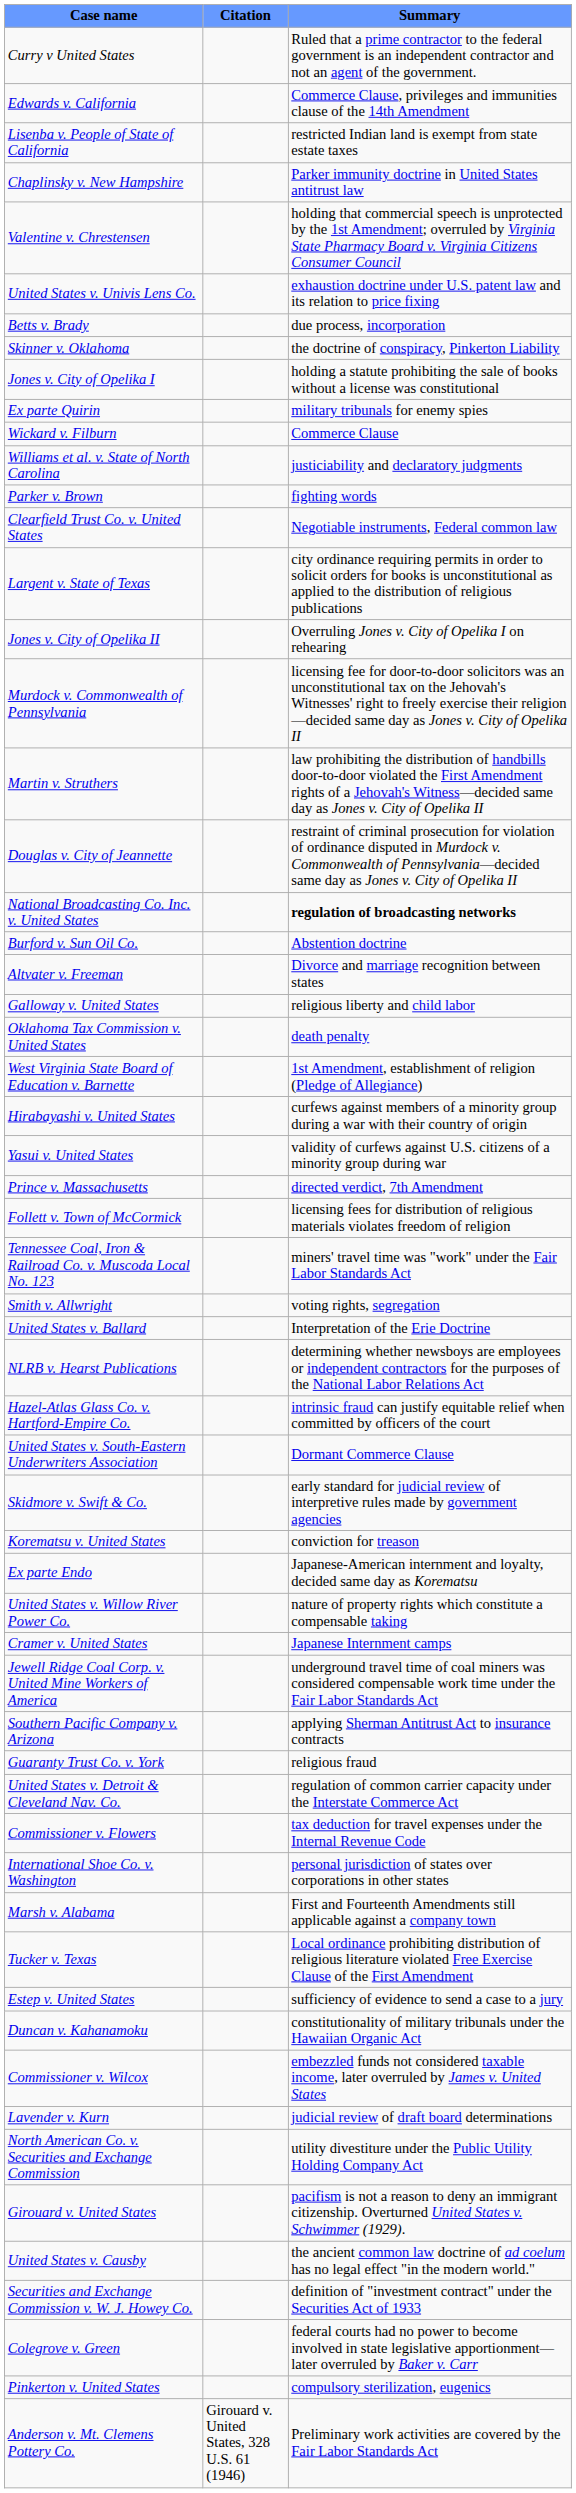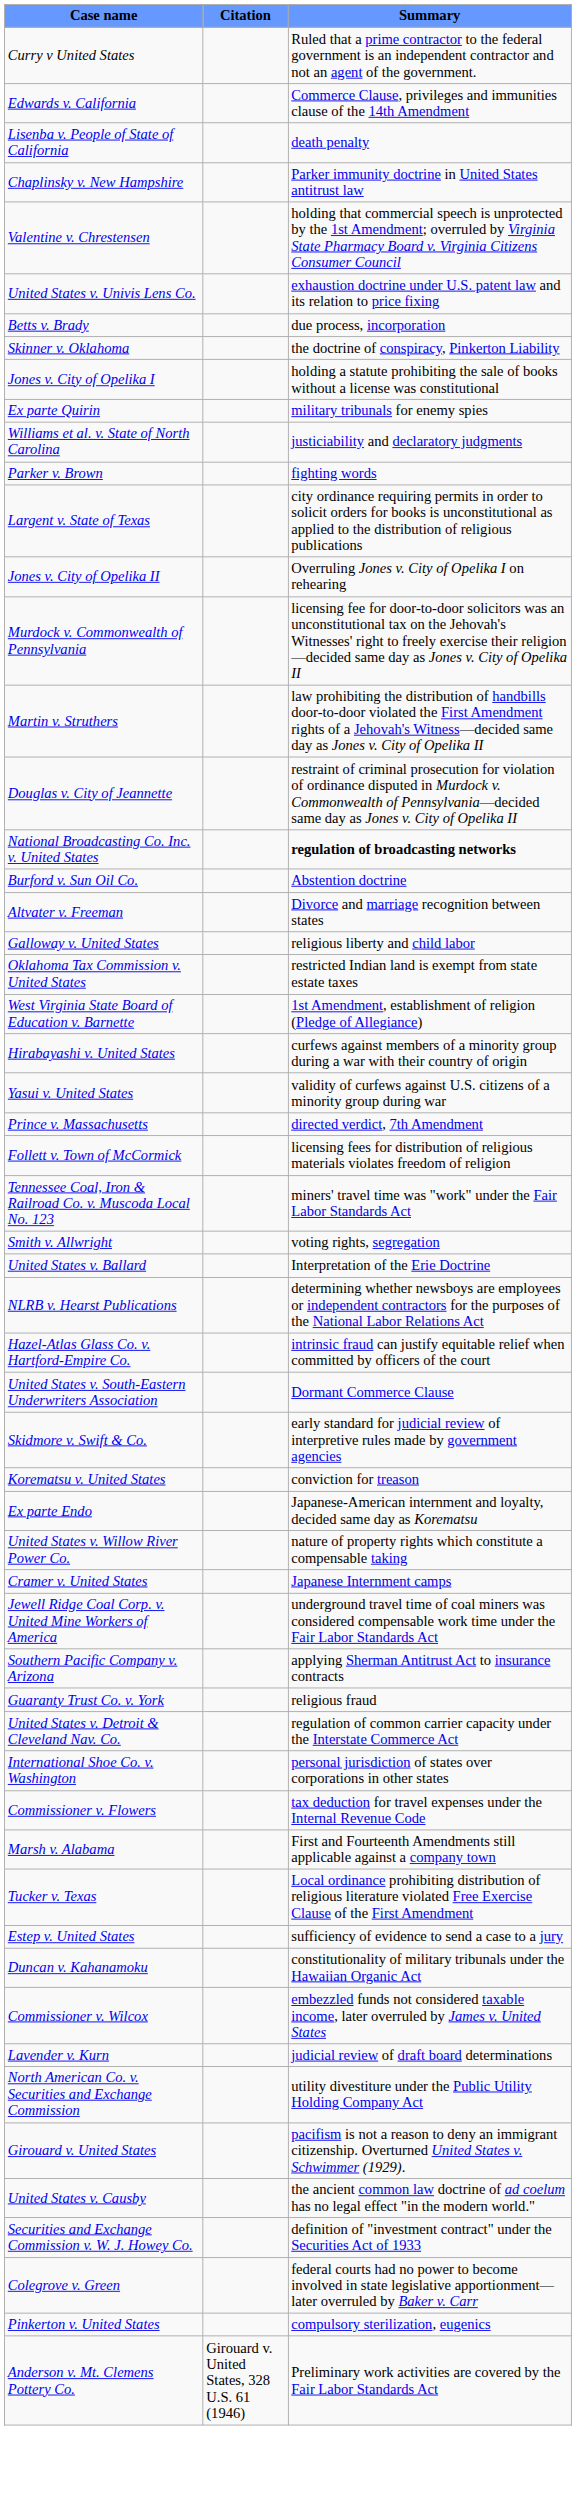Lisenba v. People of State of California | Summary: restricted Indian land is exempt from state estate taxes -> death penalty
- row: Wickard v. Filburn | Commerce Clause
- row: Clearfield Trust Co. v. United States | Negotiable instruments, Federal common law
Oklahoma Tax Commission v. United States | Summary: death penalty -> restricted Indian land is exempt from state estate taxes
rows swapped: International Shoe Co. v. Washington <-> Commissioner v. Flowers
